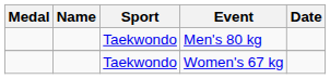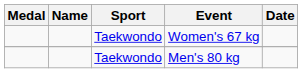rows swapped: Men's 80 kg <-> Women's 67 kg
